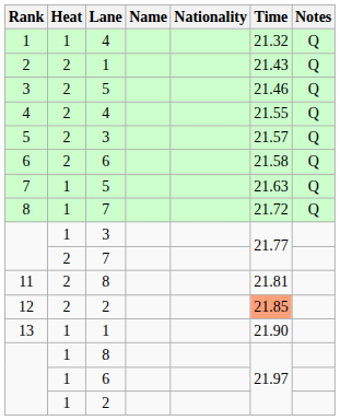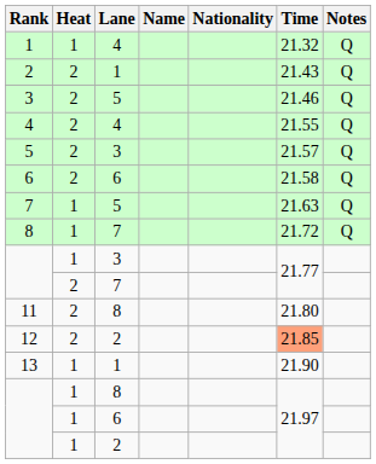11 | Time: 21.81 -> 21.80
